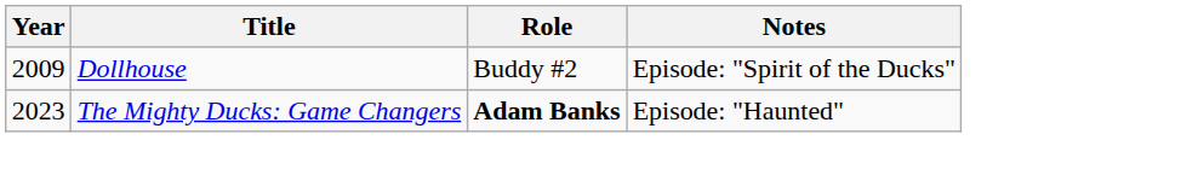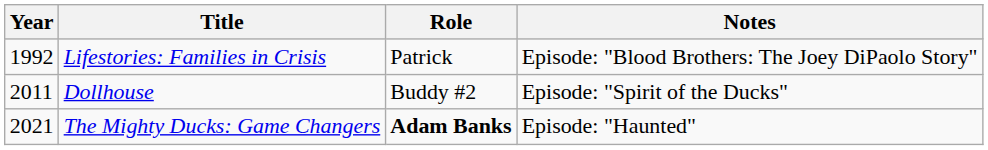+ row: 1992 | Lifestories: Families in Crisis | Patrick | Episode: "Blood Brothers: The Joey DiPaolo Story"
Dollhouse | Year: 2009 -> 2011
The Mighty Ducks: Game Changers | Year: 2023 -> 2021
